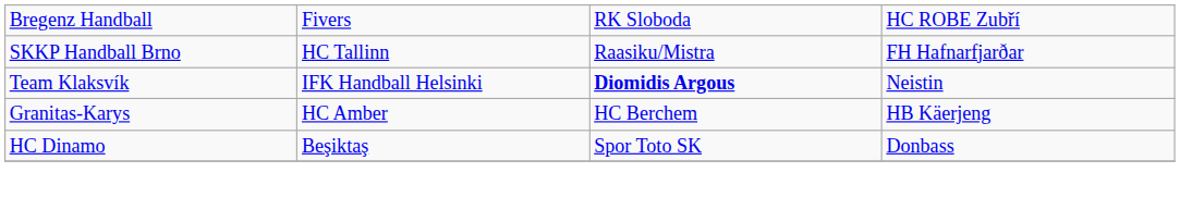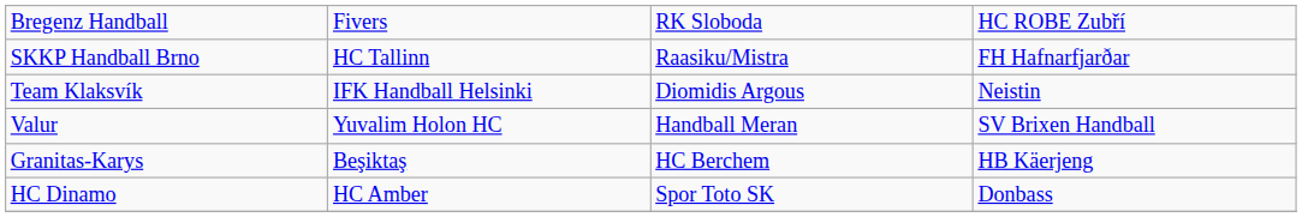Team Klaksvík | column 3: bold -> normal
+ row: Valur | Yuvalim Holon HC | Handball Meran | SV Brixen Handball
Granitas-Karys | column 2: HC Amber -> Beşiktaş
HC Dinamo | column 2: Beşiktaş -> HC Amber
